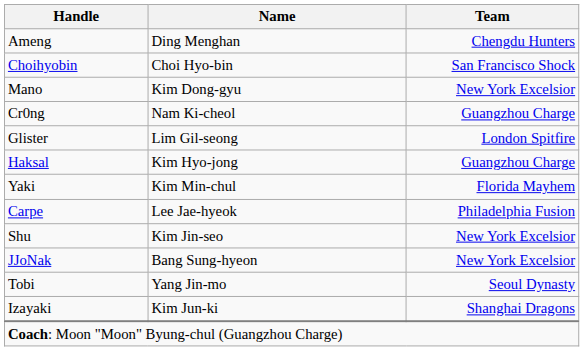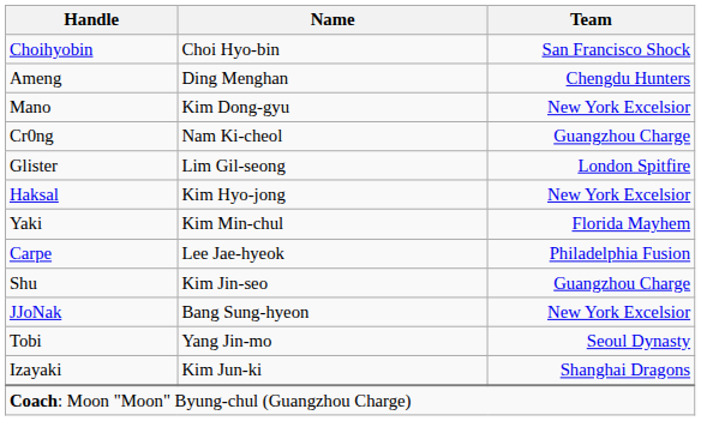rows swapped: Choihyobin <-> Ameng
Haksal | Team: Guangzhou Charge -> New York Excelsior
Shu | Team: New York Excelsior -> Guangzhou Charge
